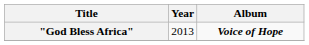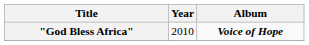"God Bless Africa" | Year: 2013 -> 2010
